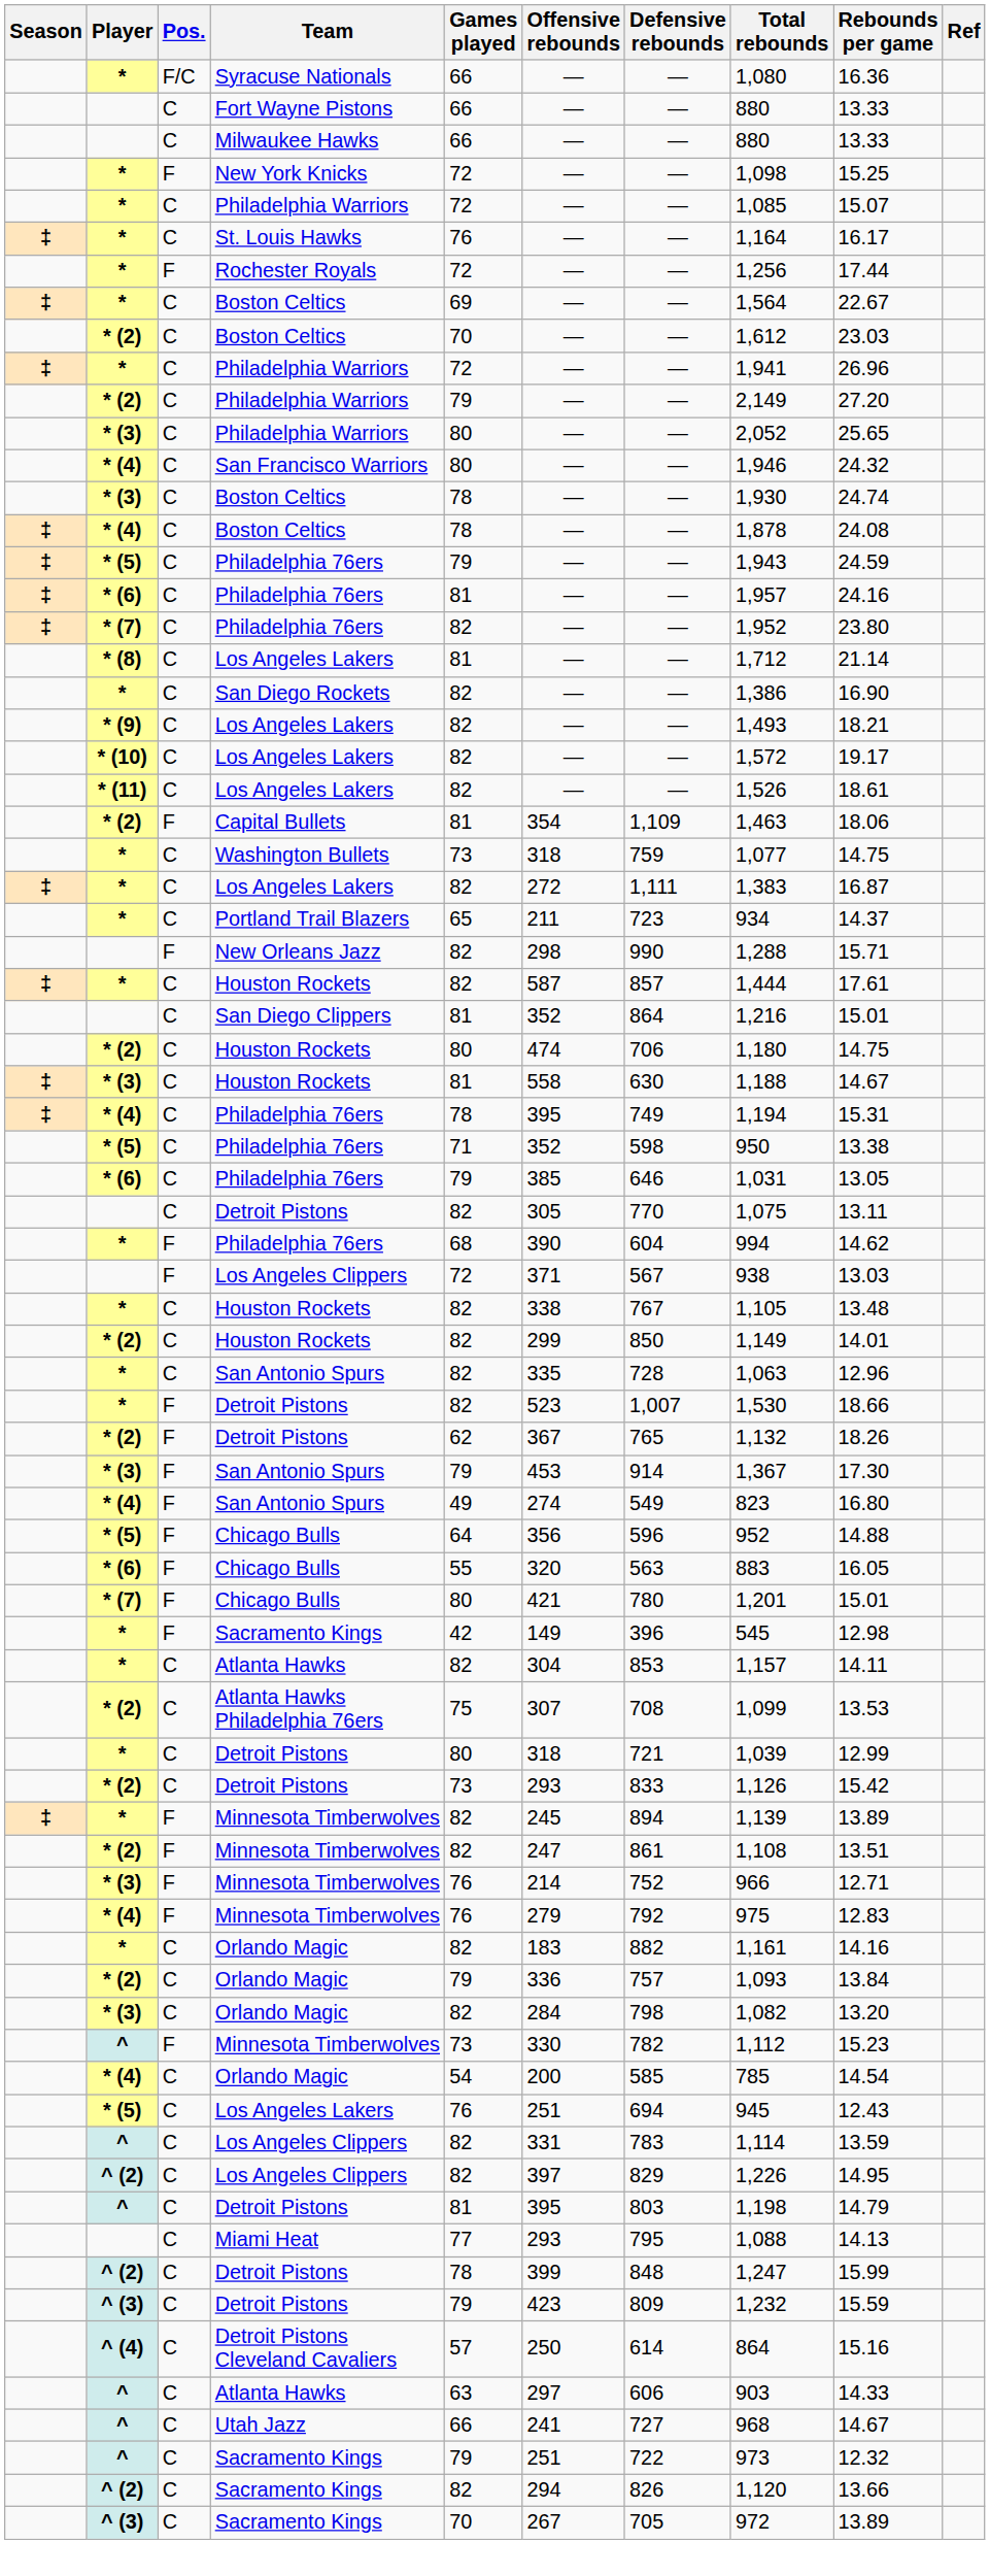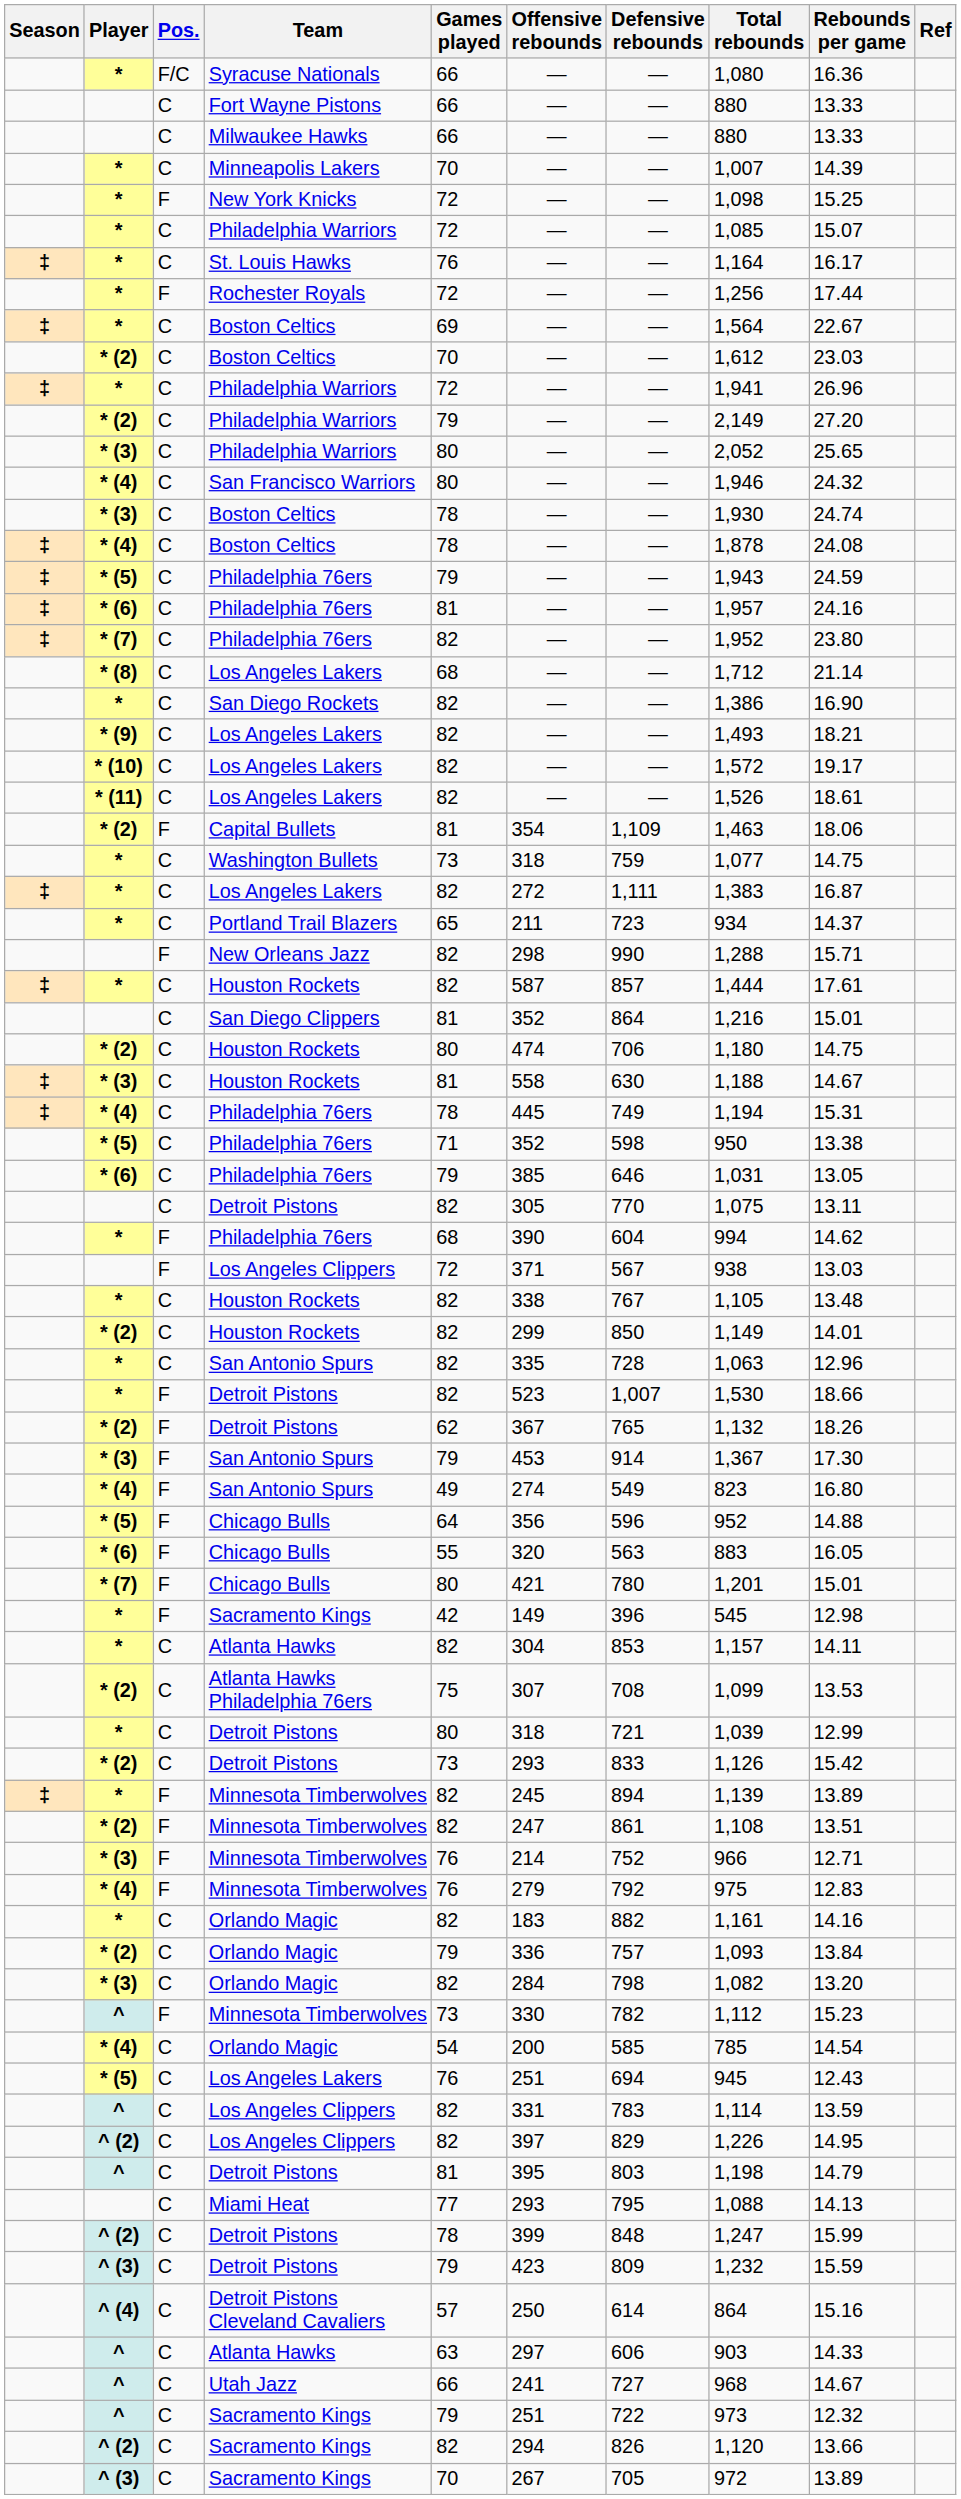+ row: * | C | Minneapolis Lakers | 70 | — | — | 1,007 | 14.39
* (8) / Los Angeles Lakers | Games played: 81 -> 68
* (4) / Philadelphia 76ers | Offensive rebounds: 395 -> 445
